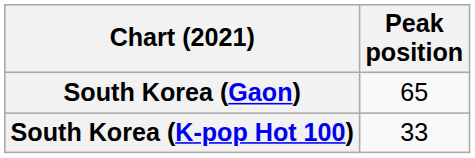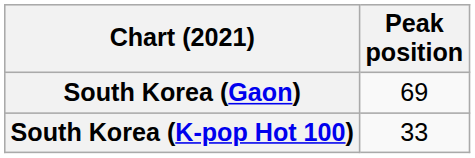South Korea (Gaon) | Peak position: 65 -> 69
